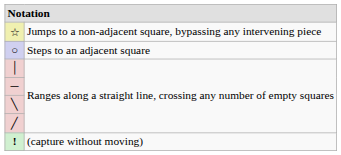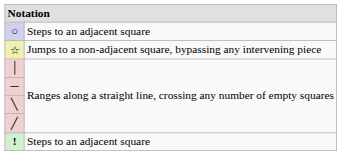rows swapped: ○ <-> ☆
! | column 2: (capture without moving) -> Steps to an adjacent square
